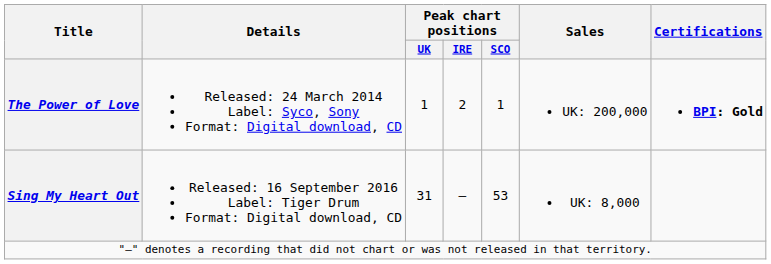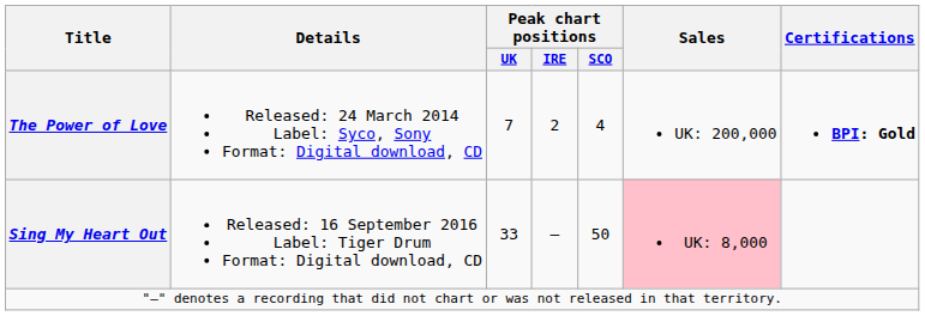The Power of Love | Peak chart positions / UK: 1 -> 7
The Power of Love | Peak chart positions / SCO: 1 -> 4
Sing My Heart Out | Peak chart positions / UK: 31 -> 33
Sing My Heart Out | Peak chart positions / SCO: 53 -> 50
Sing My Heart Out | Sales: no background -> pink background
